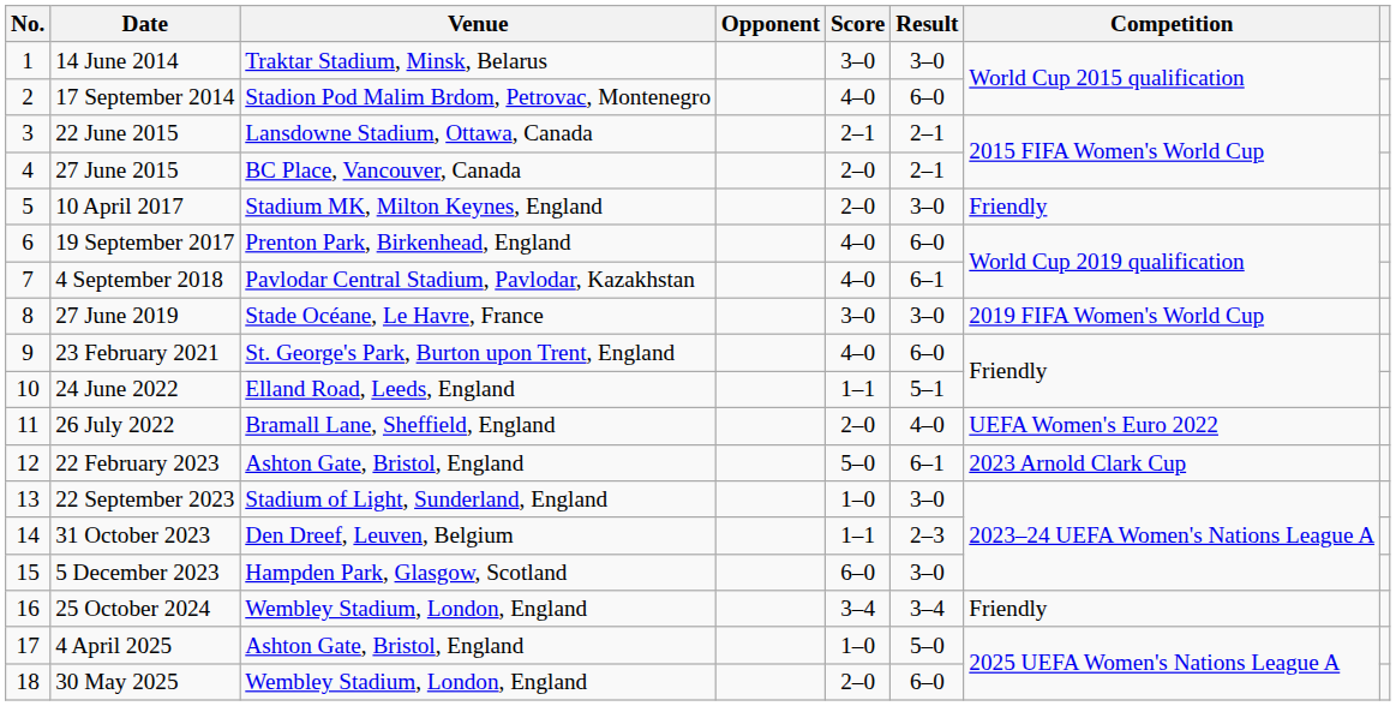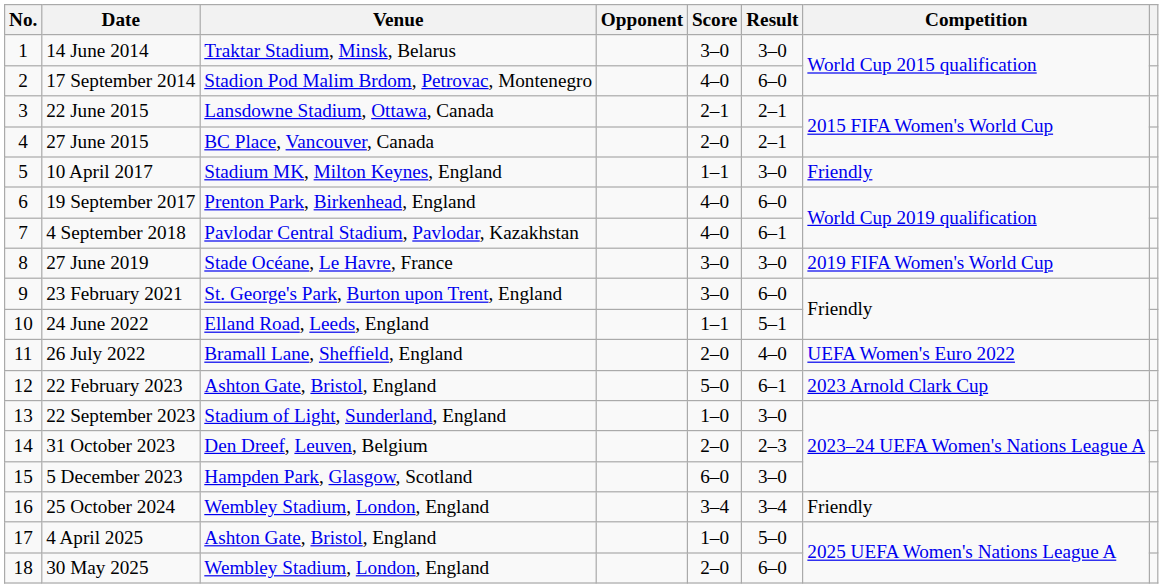10 April 2017 | Score: 2–0 -> 1–1
23 February 2021 | Score: 4–0 -> 3–0
31 October 2023 | Score: 1–1 -> 2–0
